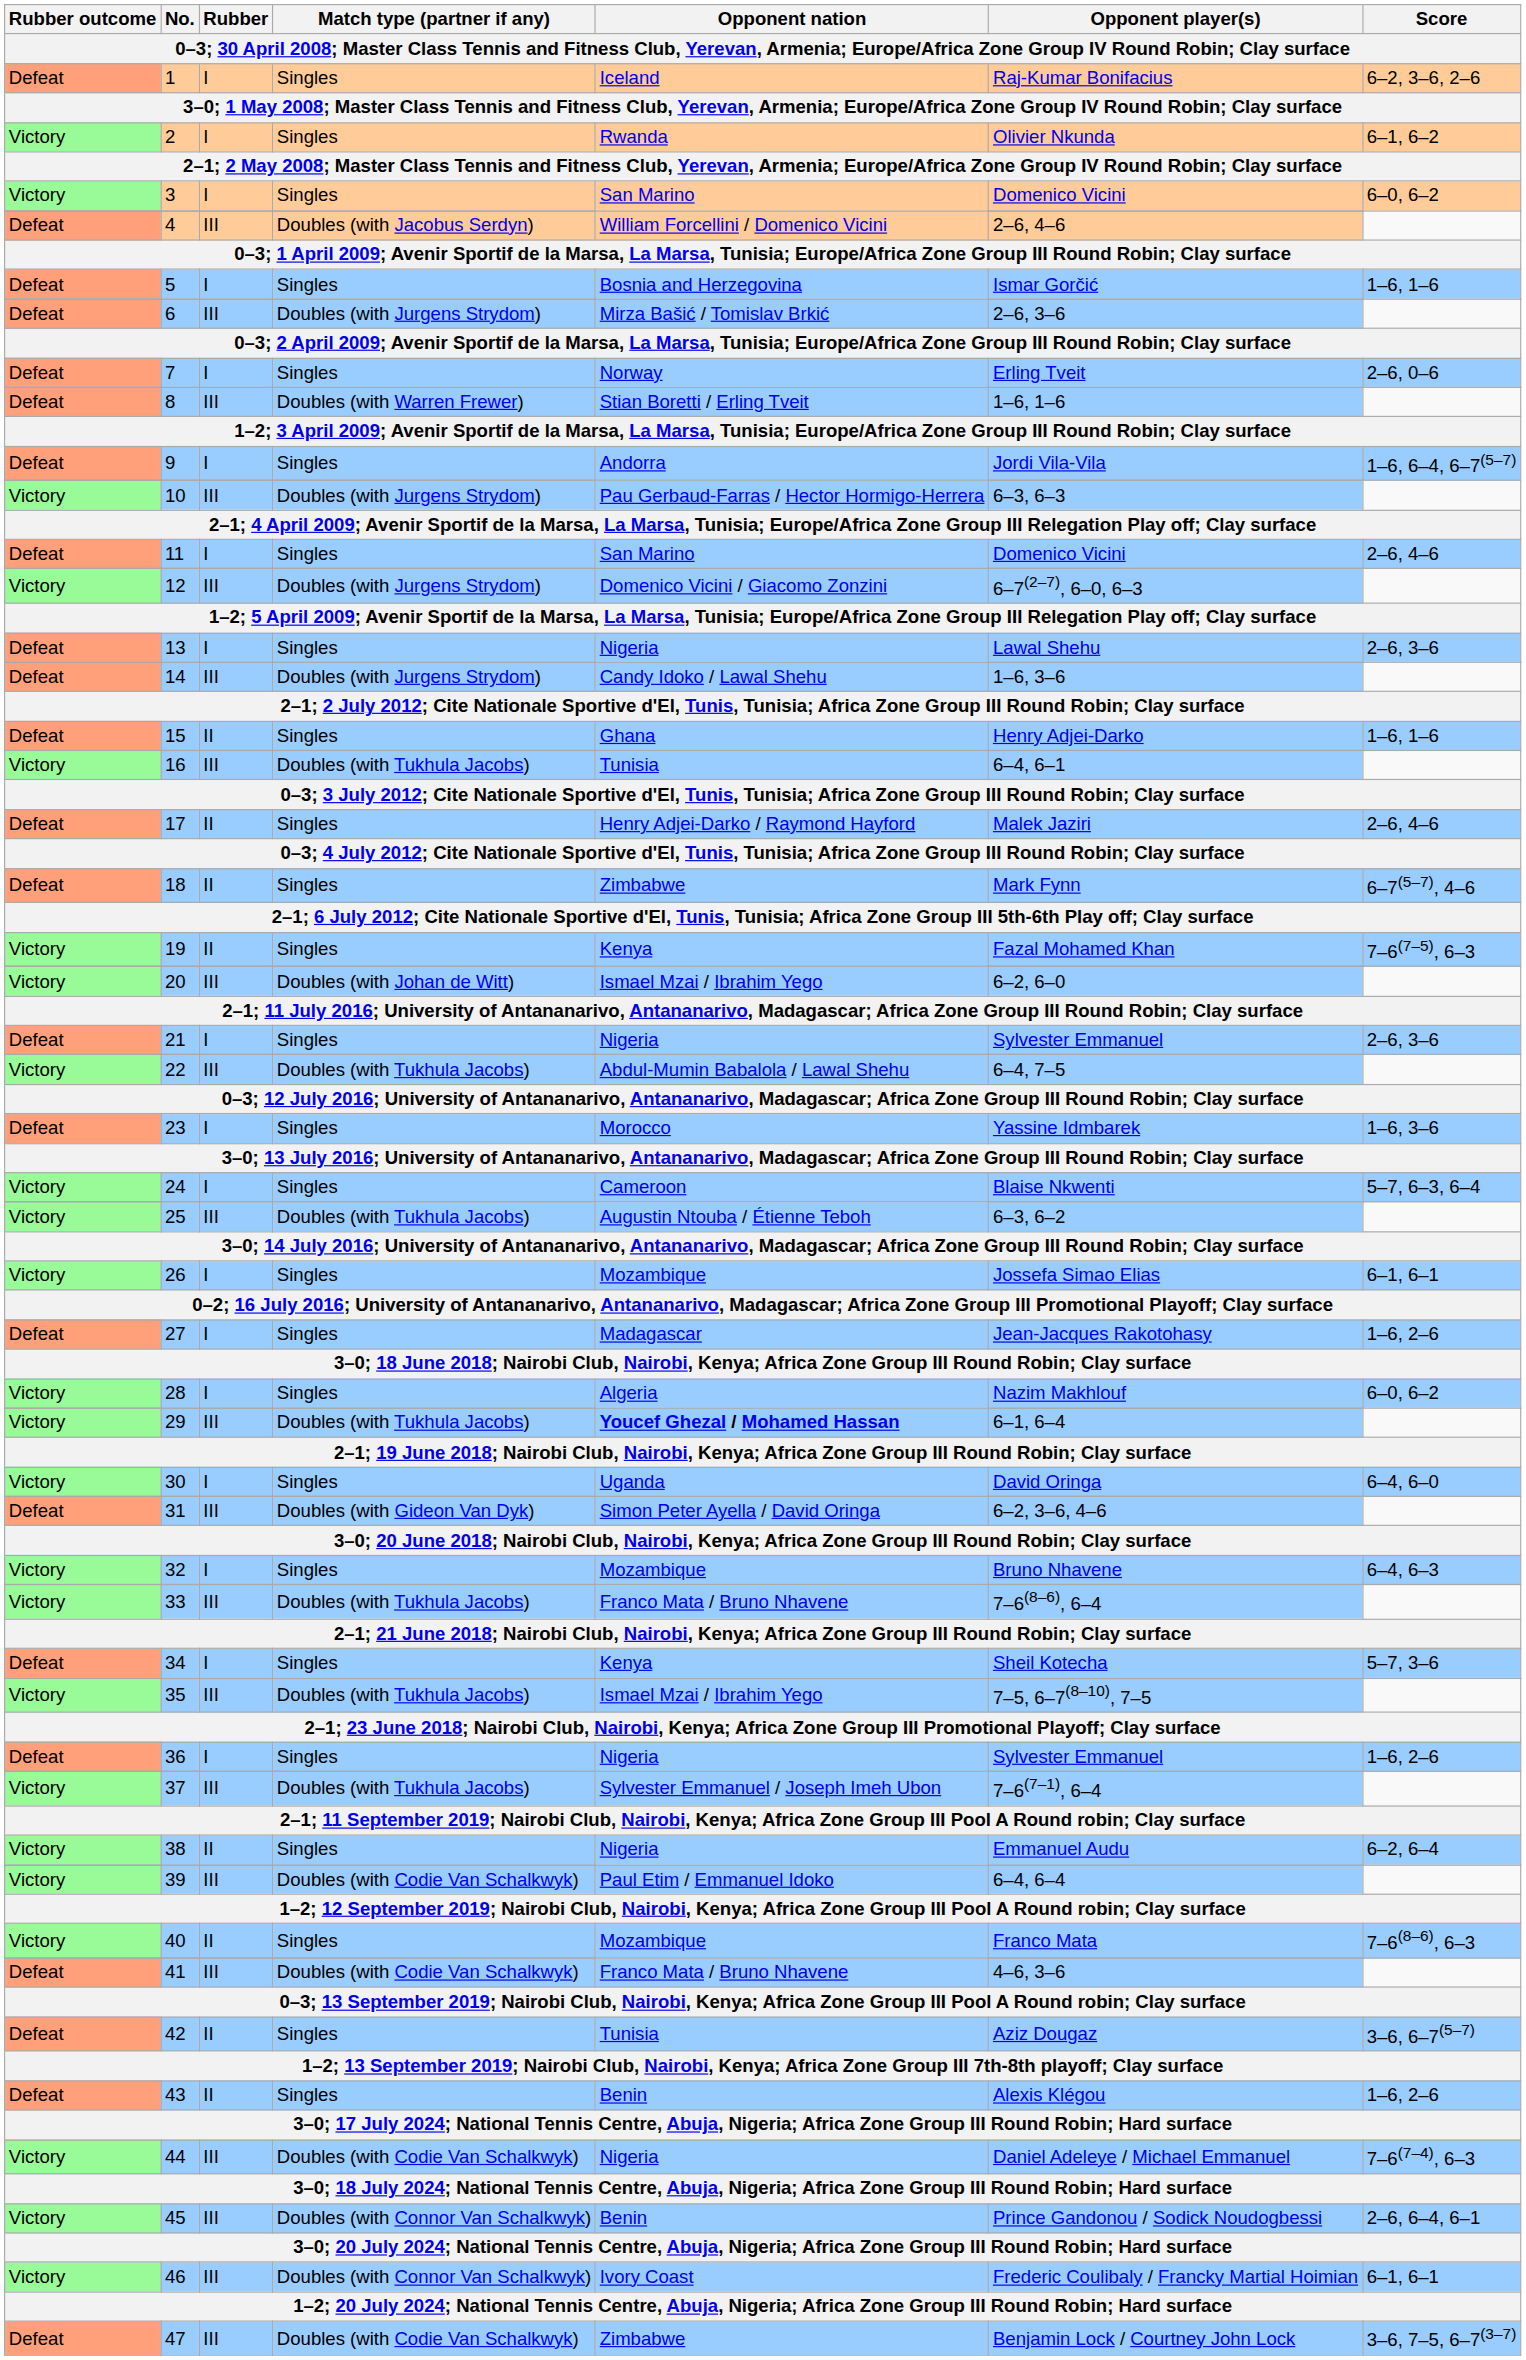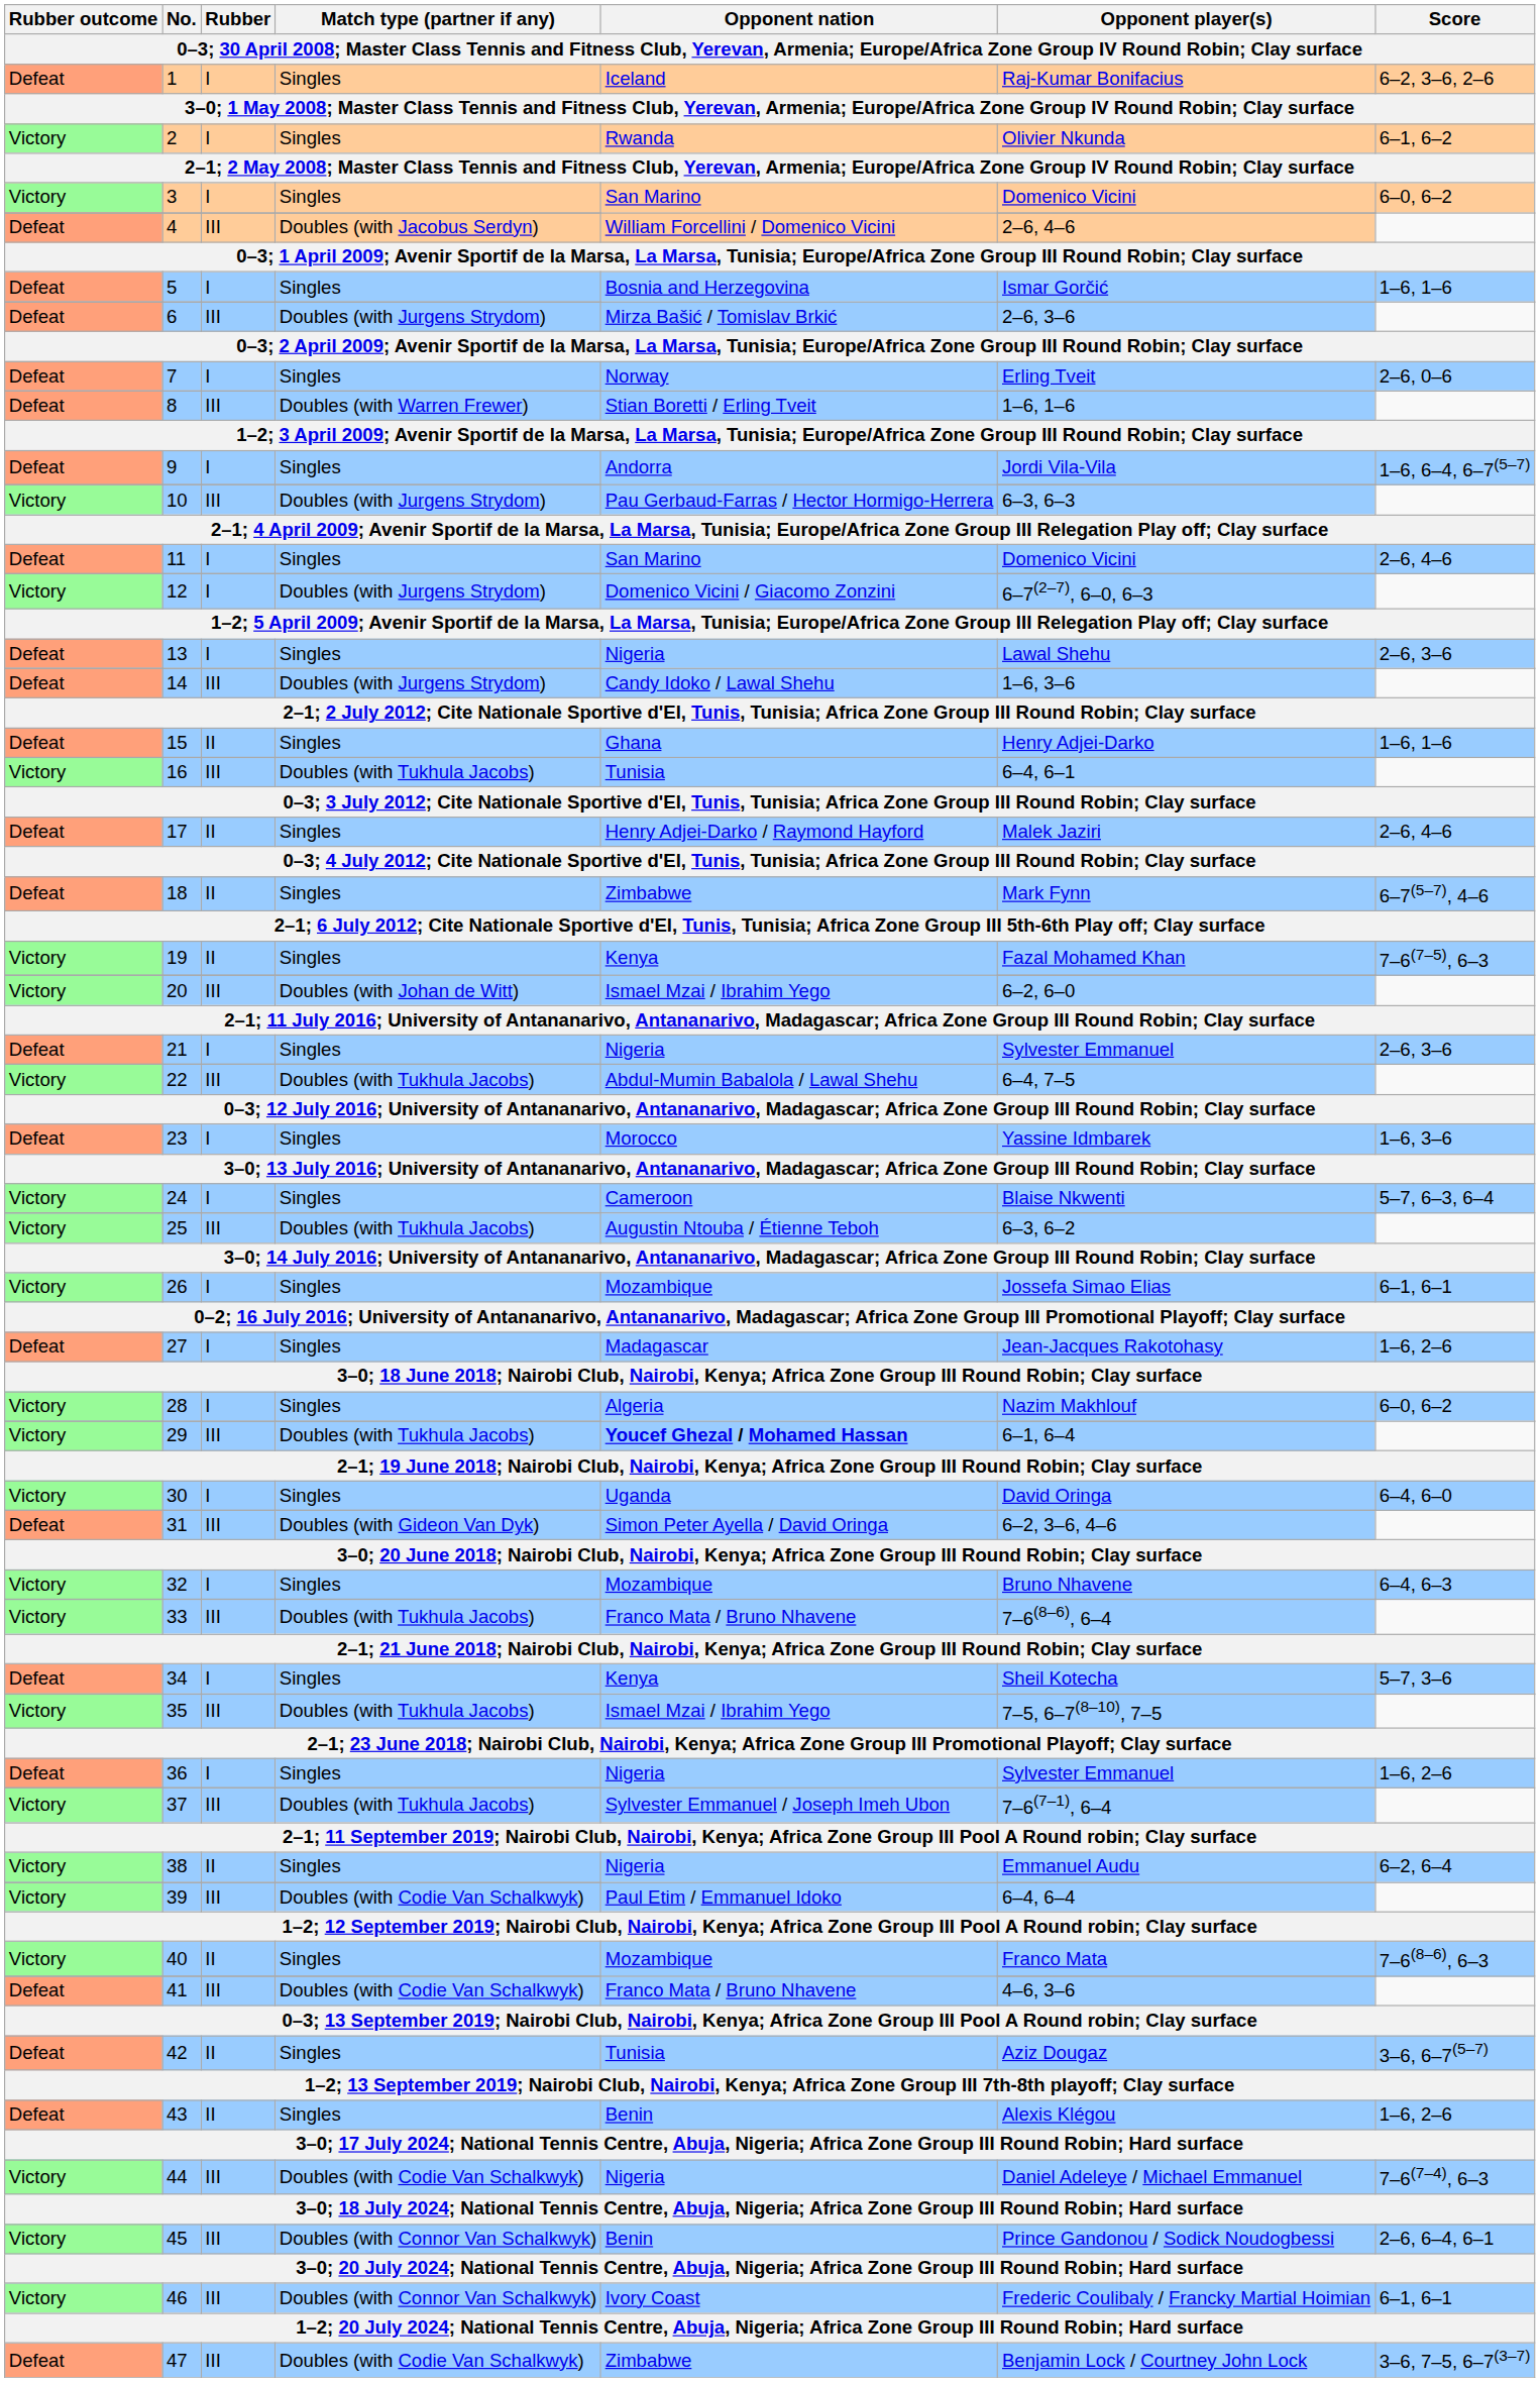12 | Rubber: III -> I
